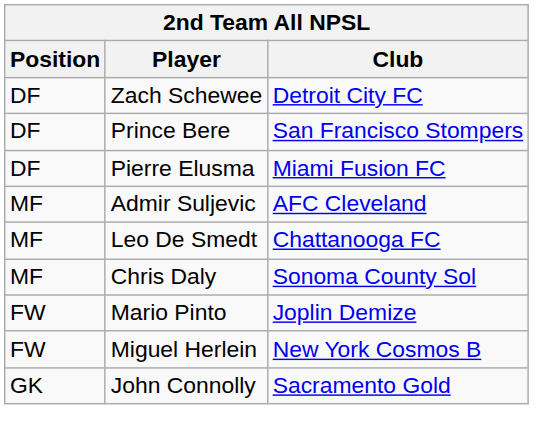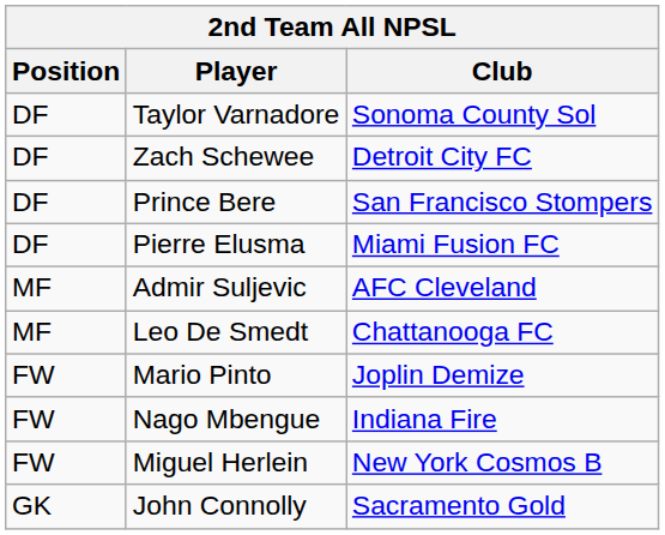+ row: DF | Taylor Varnadore | Sonoma County Sol
- row: MF | Chris Daly | Sonoma County Sol
+ row: FW | Nago Mbengue | Indiana Fire
